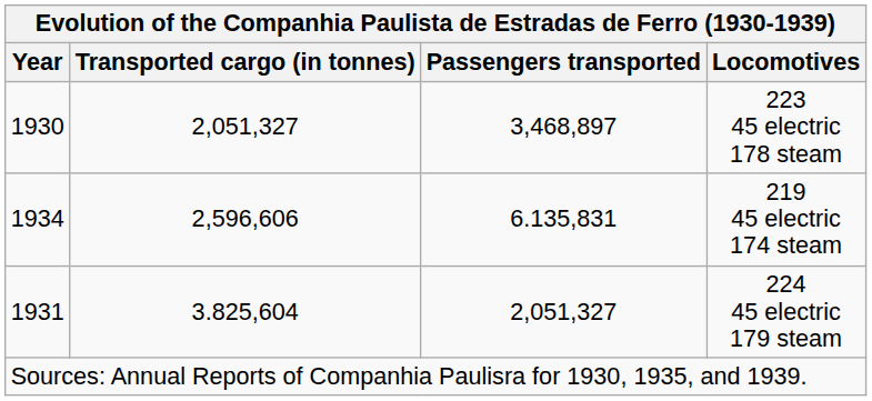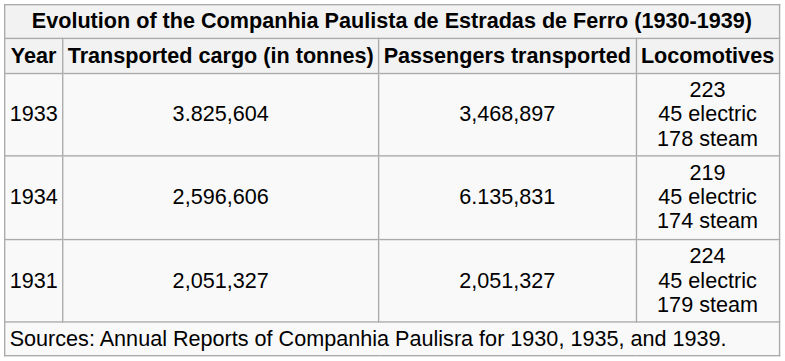223 45 electric 178 steam | Year: 1930 -> 1933
223 45 electric 178 steam | Transported cargo (in tonnes): 2,051,327 -> 3.825,604
224 45 electric 179 steam | Transported cargo (in tonnes): 3.825,604 -> 2,051,327
